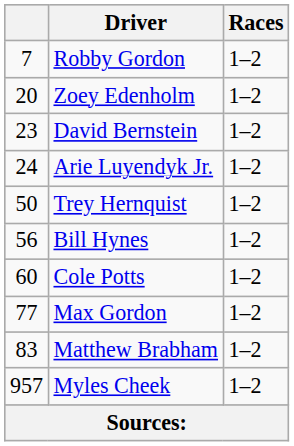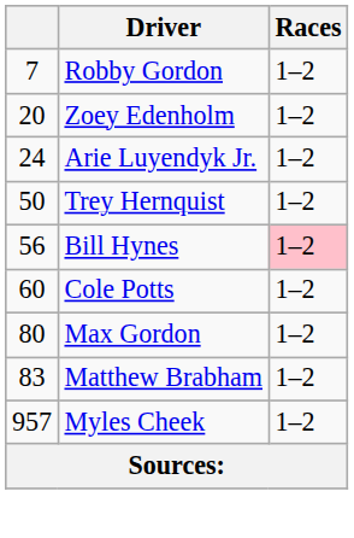- row: 23 | David Bernstein | 1–2
Bill Hynes | Races: no background -> pink background
Max Gordon | column 1: 77 -> 80
